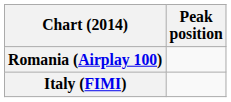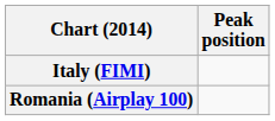rows swapped: Italy (FIMI) <-> Romania (Airplay 100)
